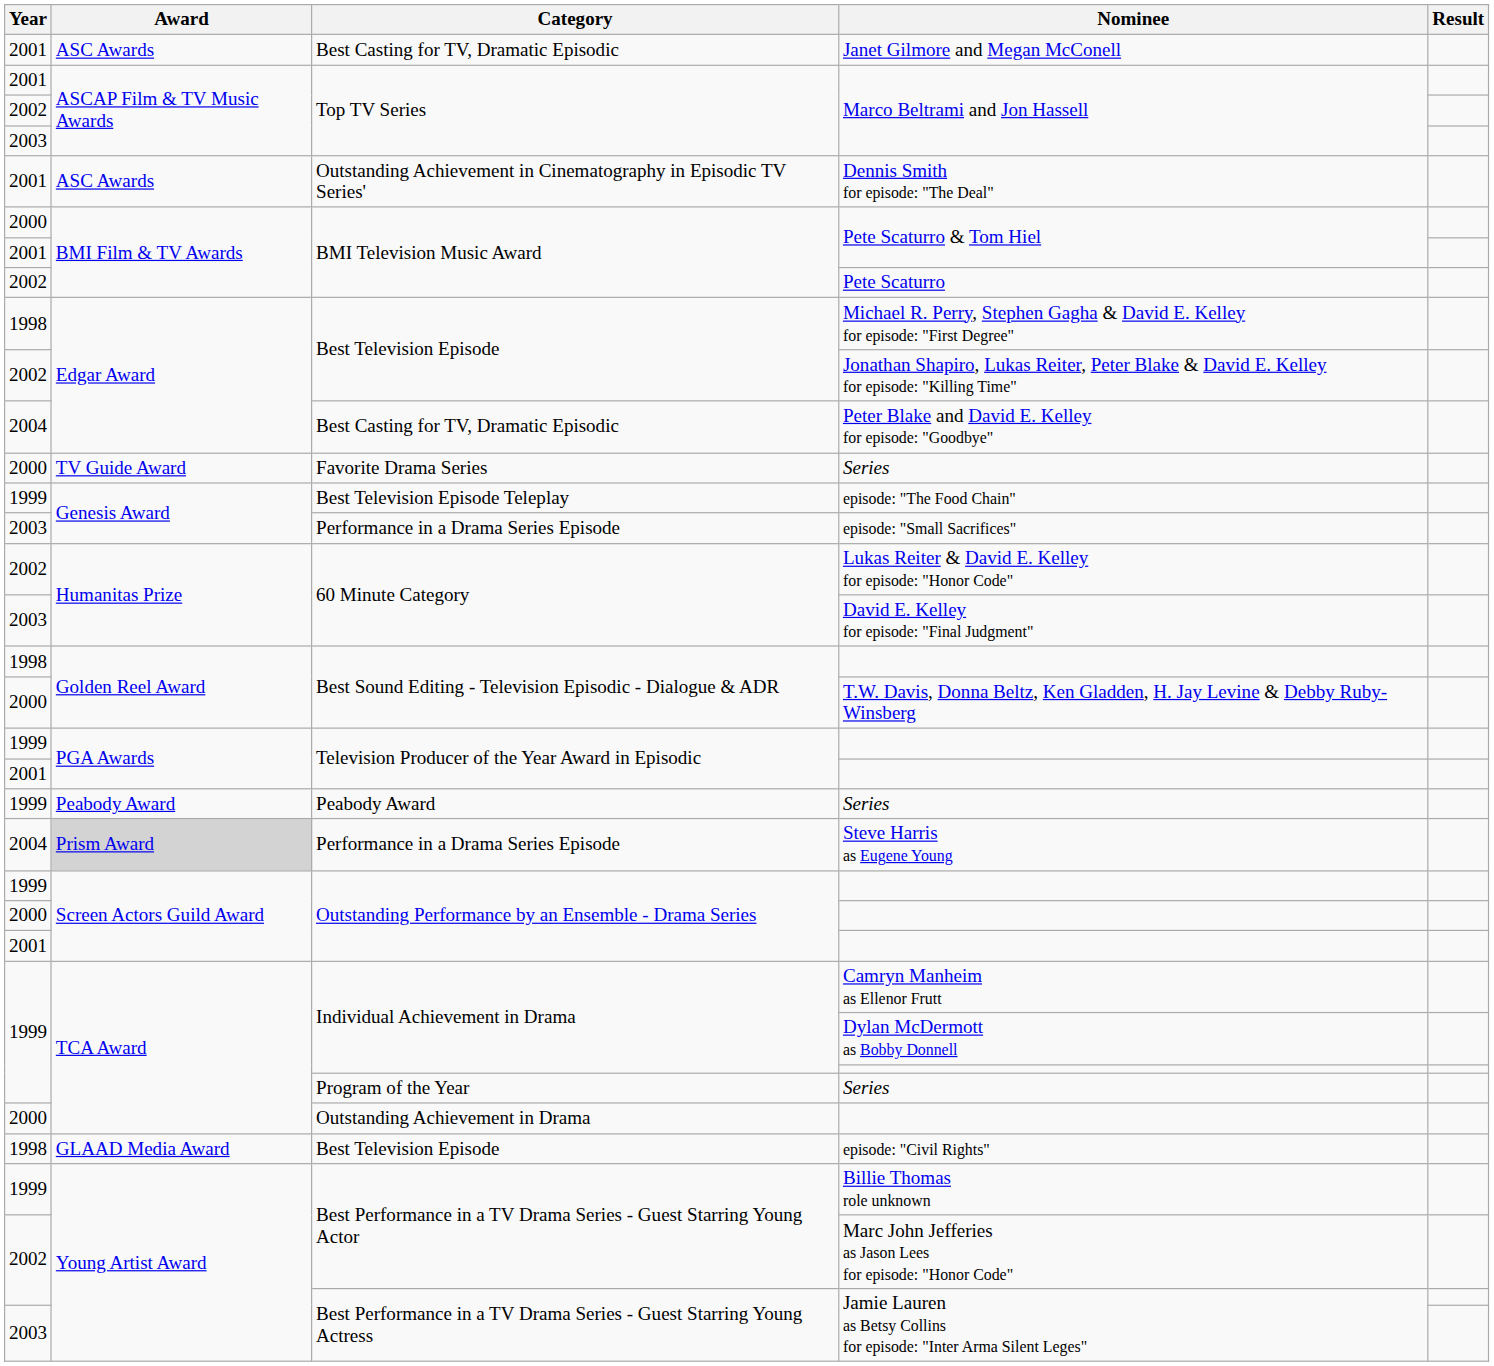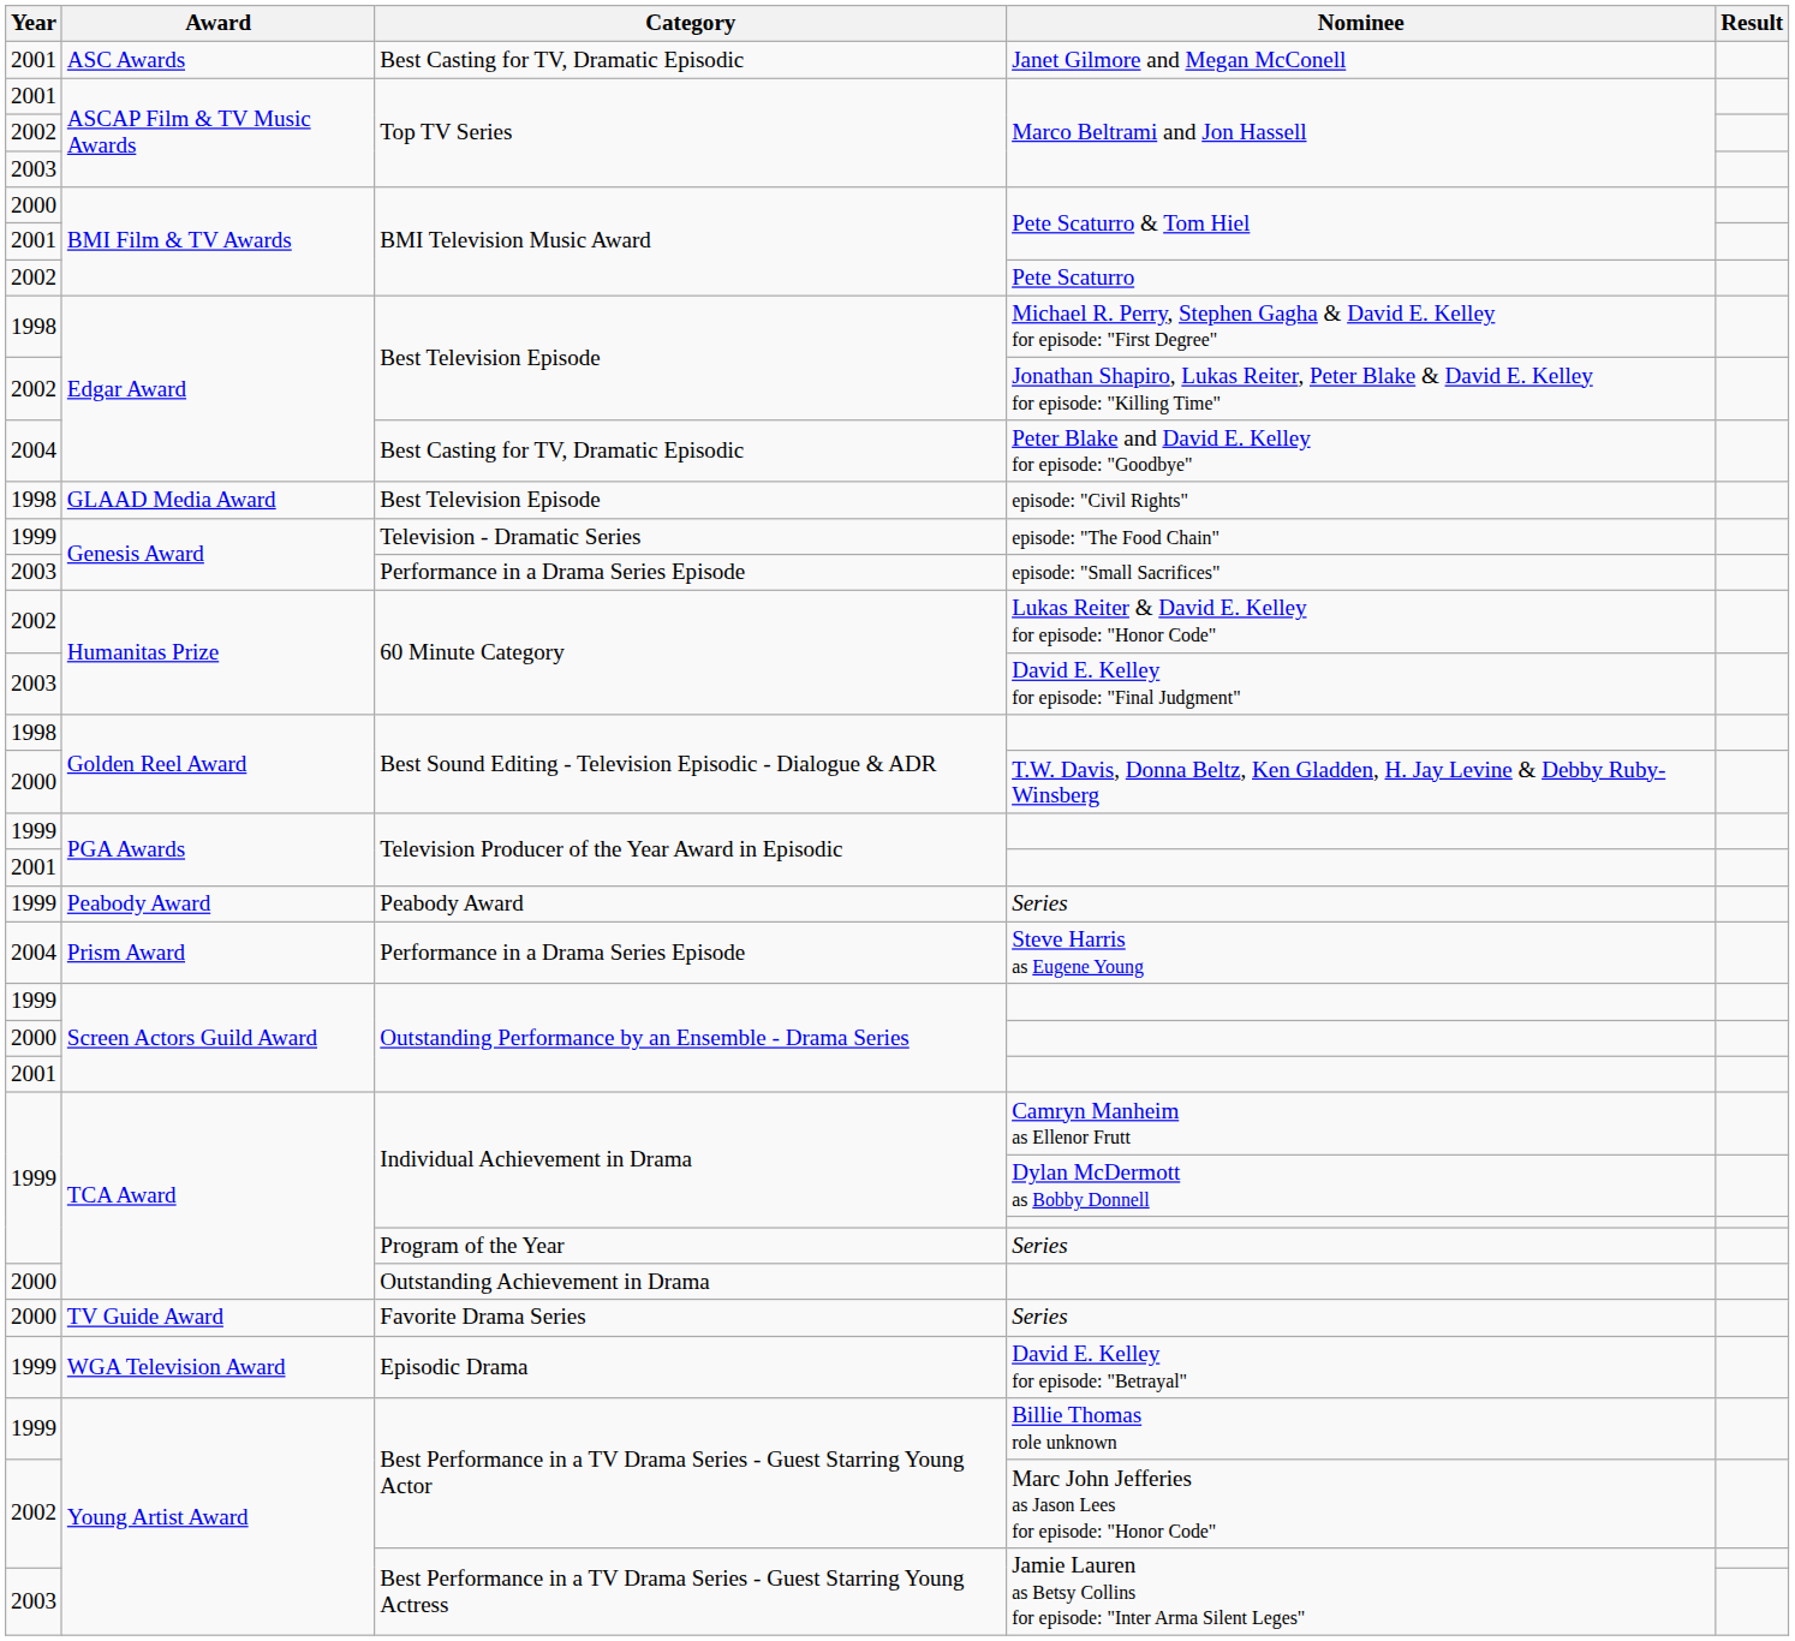- row: 2001 | ASC Awards | Outstanding Achievement in Cinematography in Episodic TV Series' | Dennis Smith for episode: "The Deal"
rows swapped: episode: "Civil Rights" <-> 2000 / Series
episode: "The Food Chain" | Category: Best Television Episode Teleplay -> Television - Dramatic Series
Steve Harris as Eugene Young | Award: lightgrey background -> no background
+ row: 1999 | WGA Television Award | Episodic Drama | David E. Kelley for episode: "Betrayal"
